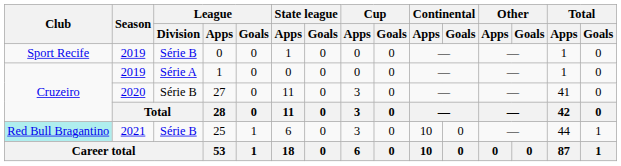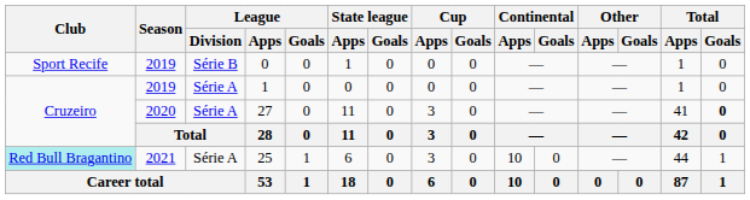27 | League / Division: Série B -> Série A
27 | Total / Goals: normal -> bold
25 | League / Division: Série B -> Série A
